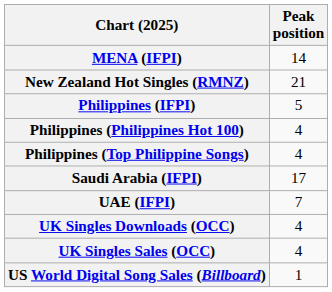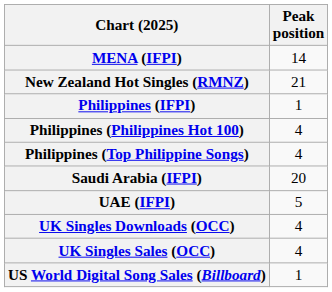Philippines (IFPI) | Peak position: 5 -> 1
Saudi Arabia (IFPI) | Peak position: 17 -> 20
UAE (IFPI) | Peak position: 7 -> 5
